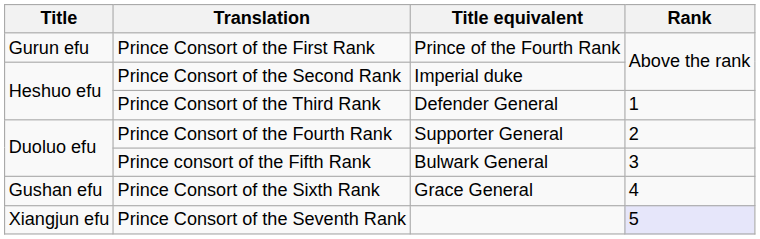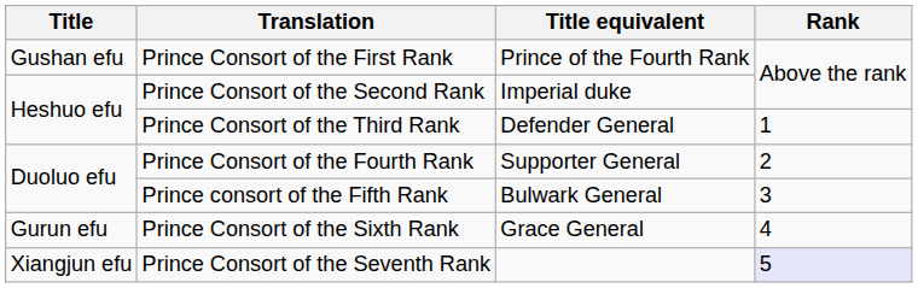Prince Consort of the First Rank | Title: Gurun efu -> Gushan efu
Prince Consort of the Sixth Rank | Title: Gushan efu -> Gurun efu
